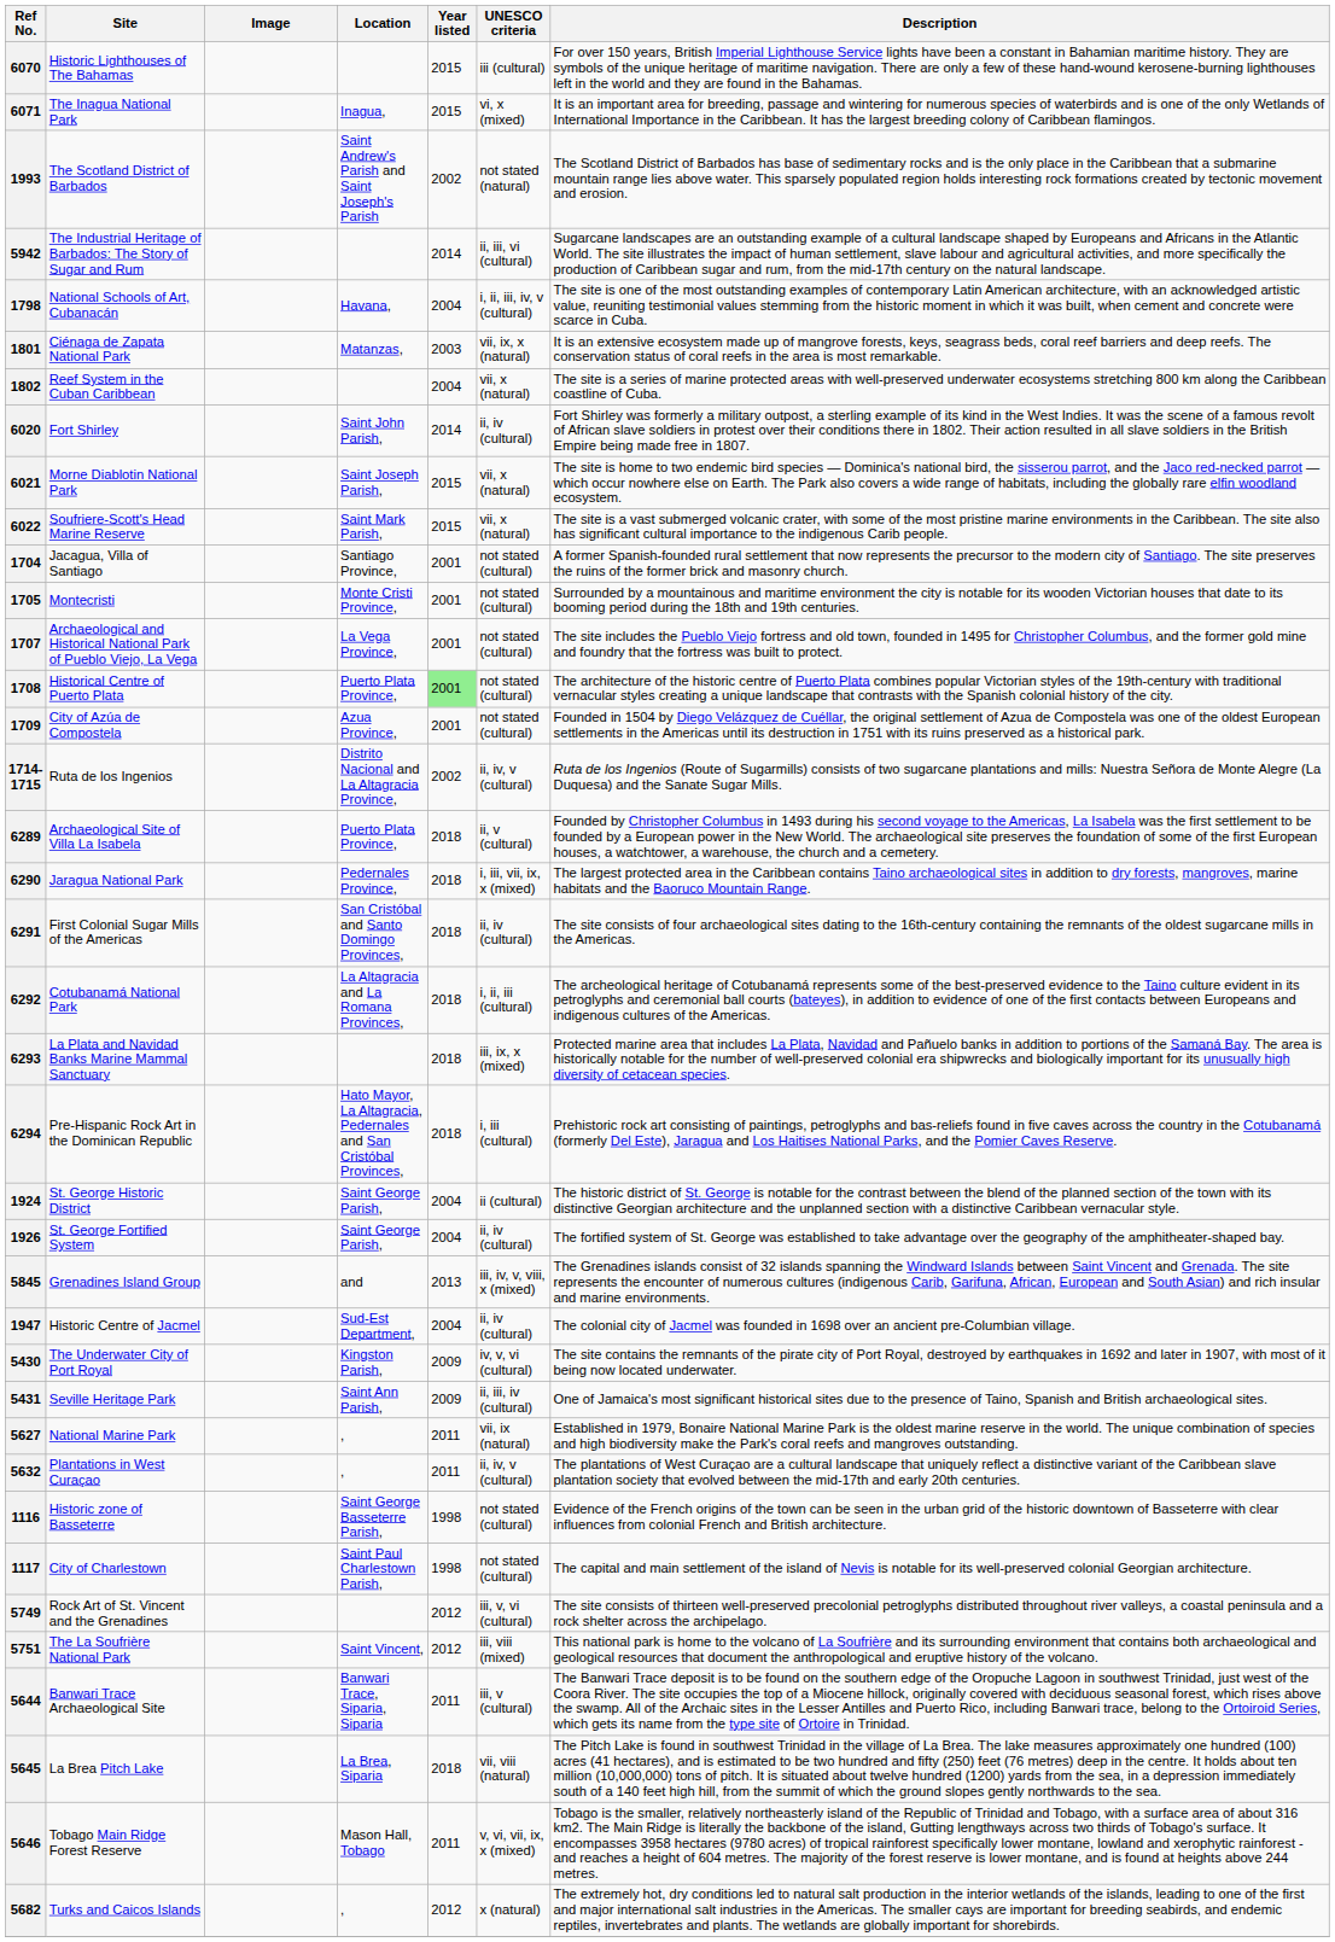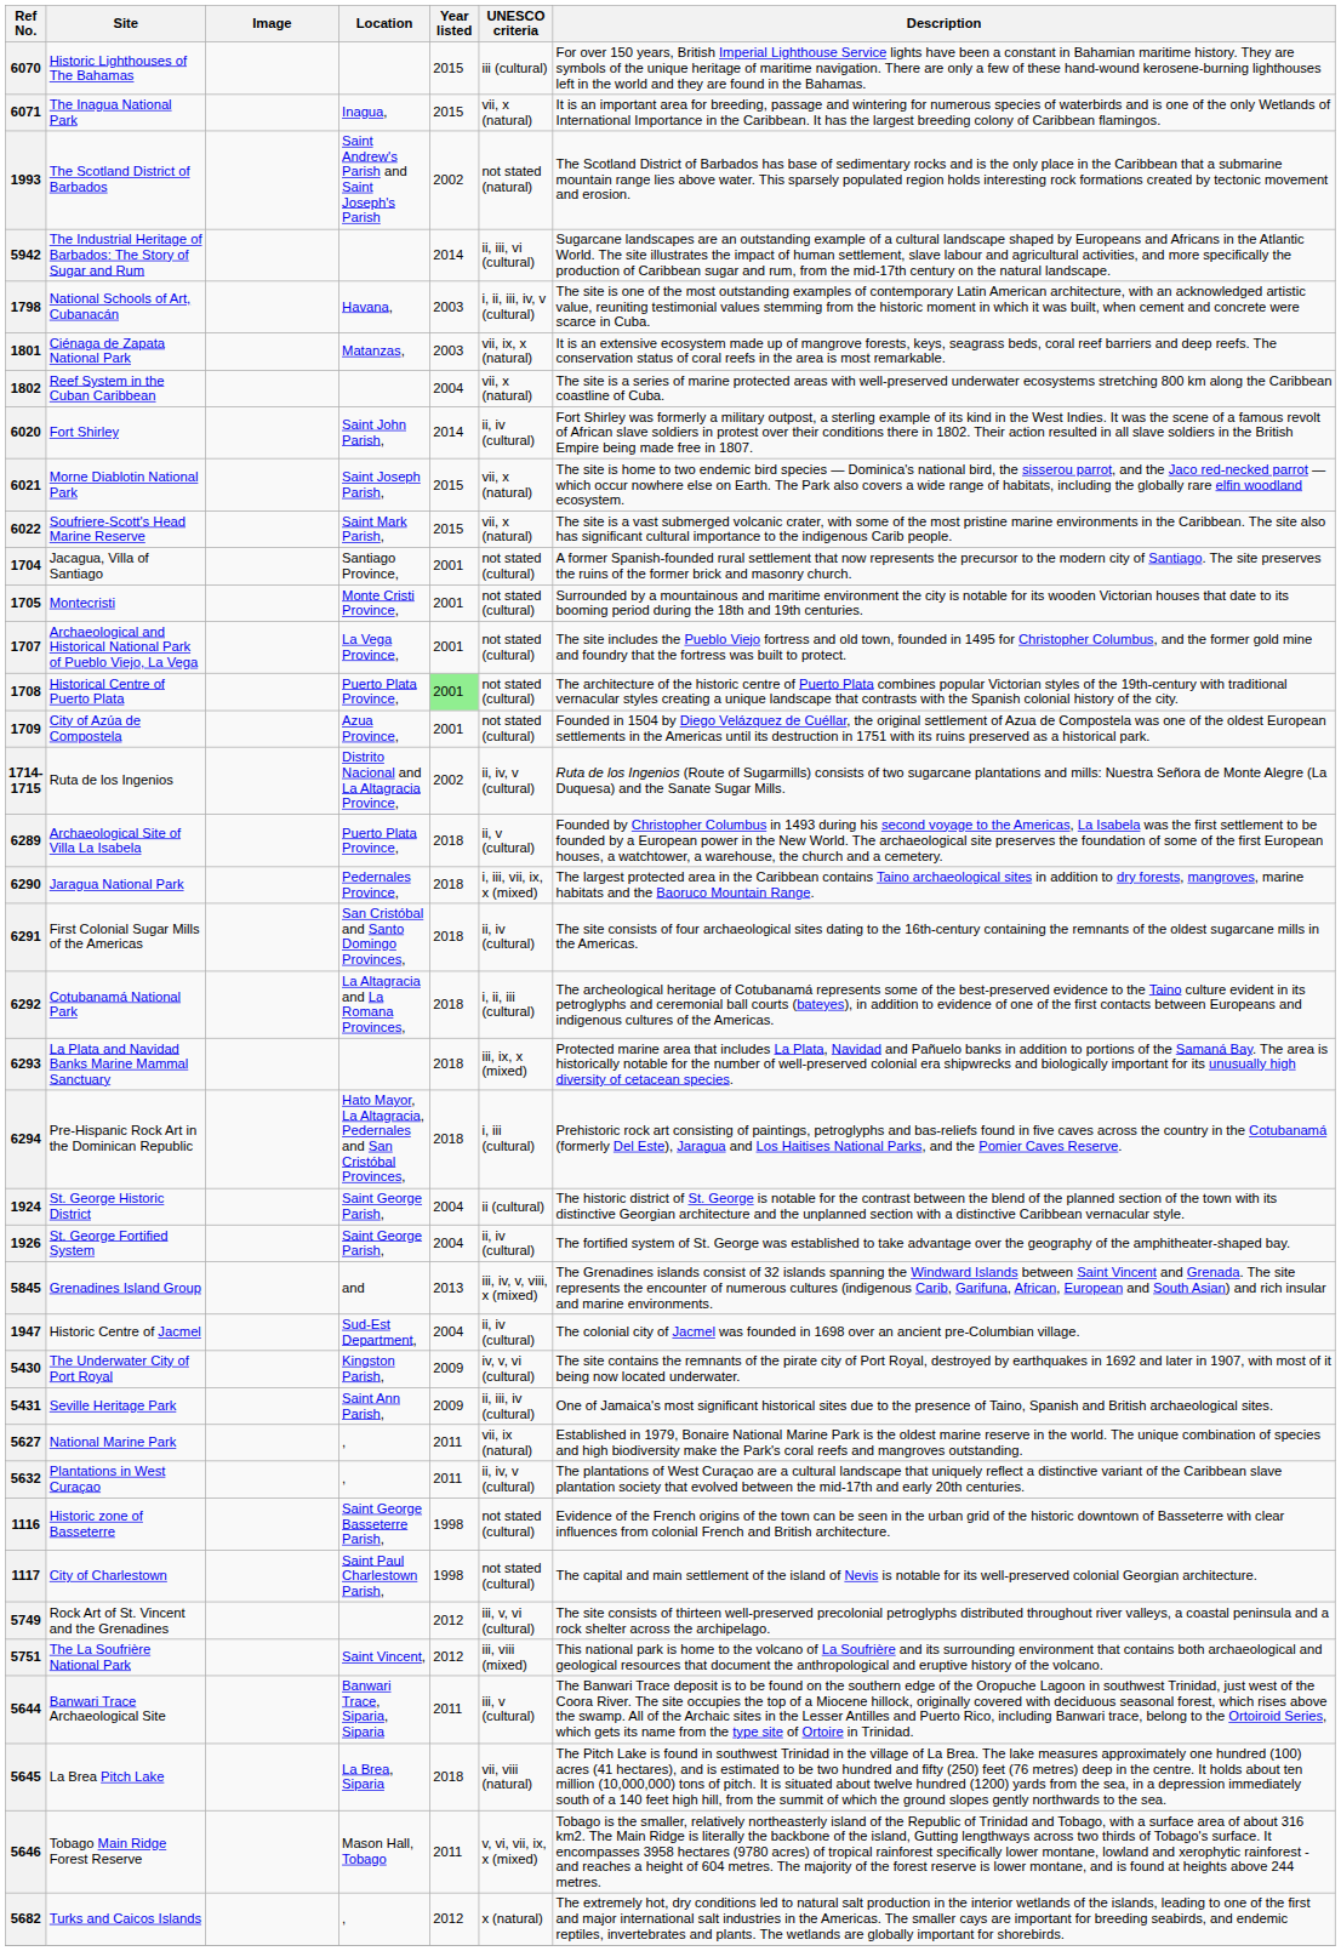6071 | UNESCO criteria: vi, x (mixed) -> vii, x (natural)
1798 | Year listed: 2004 -> 2003
